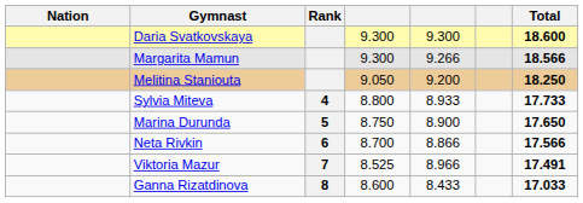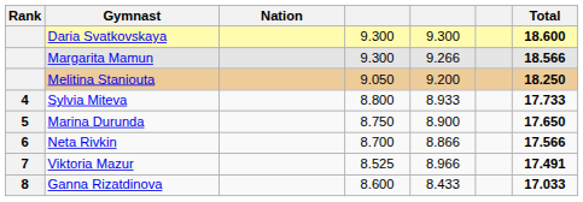columns swapped: Rank <-> Nation
